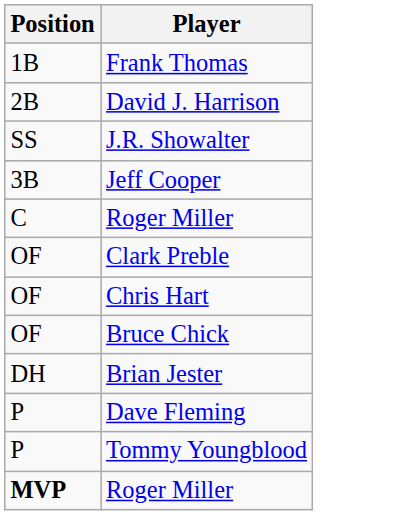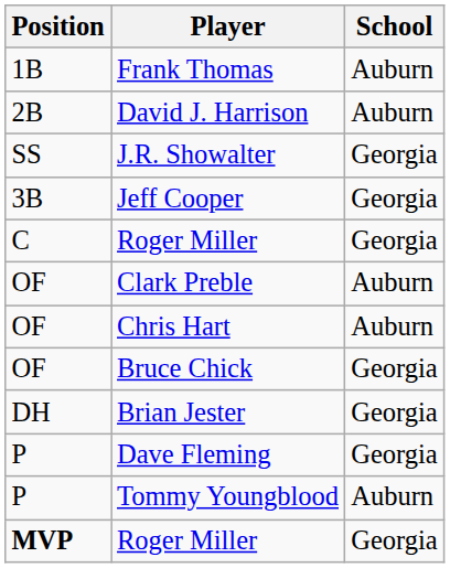+ column: School | Auburn | Auburn | Georgia | Georgia | Georgia | Auburn | Auburn | Georgia | Georgia | Georgia | Auburn | Georgia
